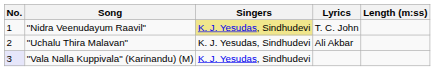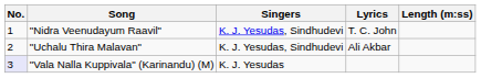"Nidra Veenudayum Raavil" | Singers: khaki background -> no background
"Vala Nalla Kuppivala" (Karinandu) (M) | Singers: K. J. Yesudas, Sindhudevi -> K. J. Yesudas
